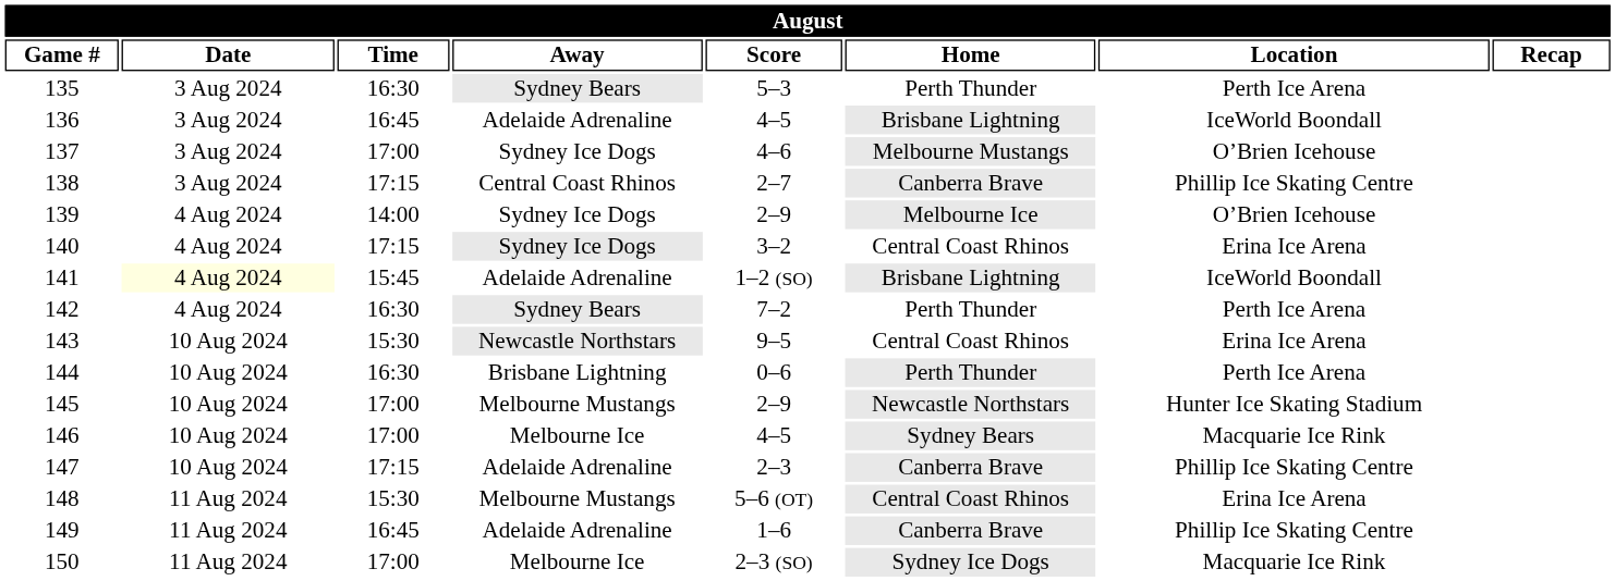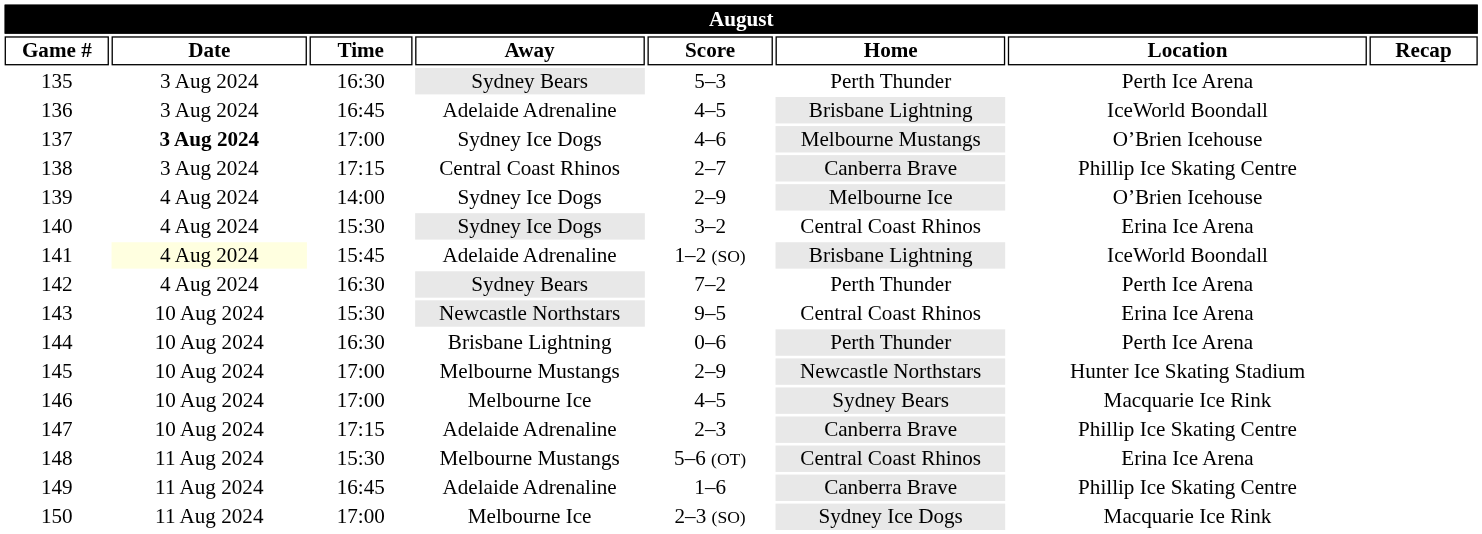137 | Date: normal -> bold
140 | Time: 17:15 -> 15:30
